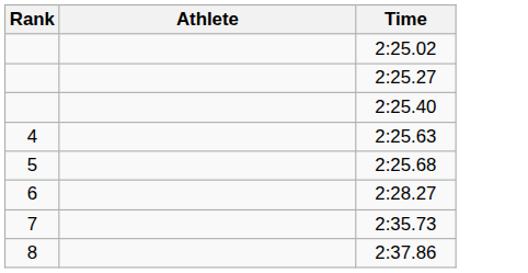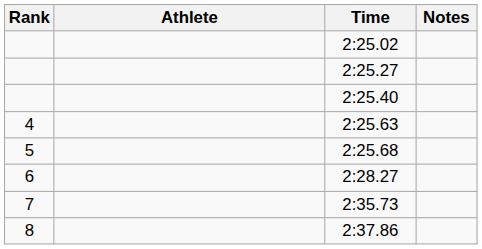+ column: Notes
